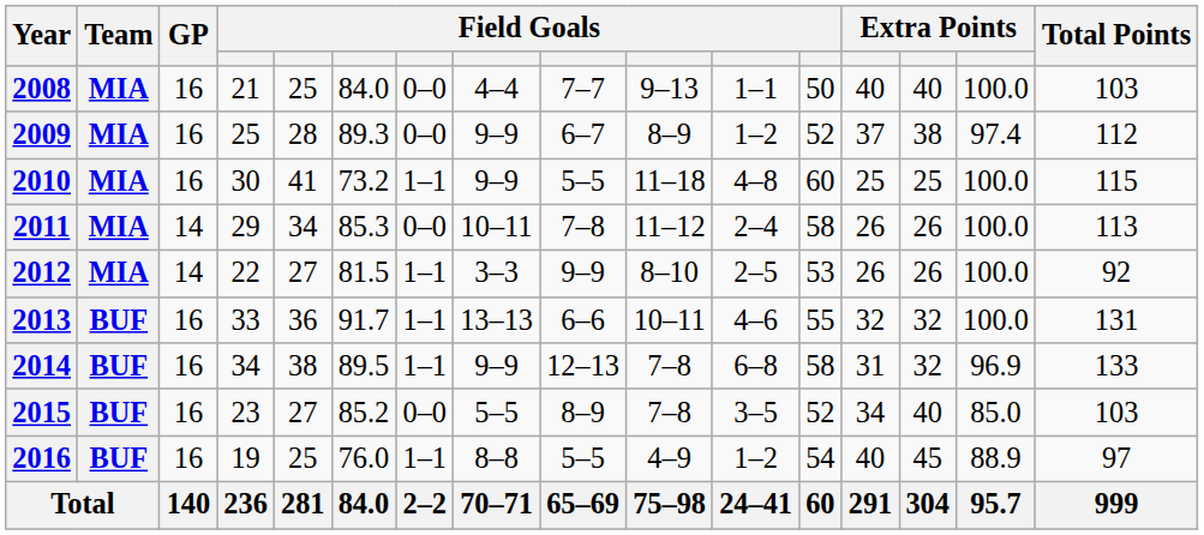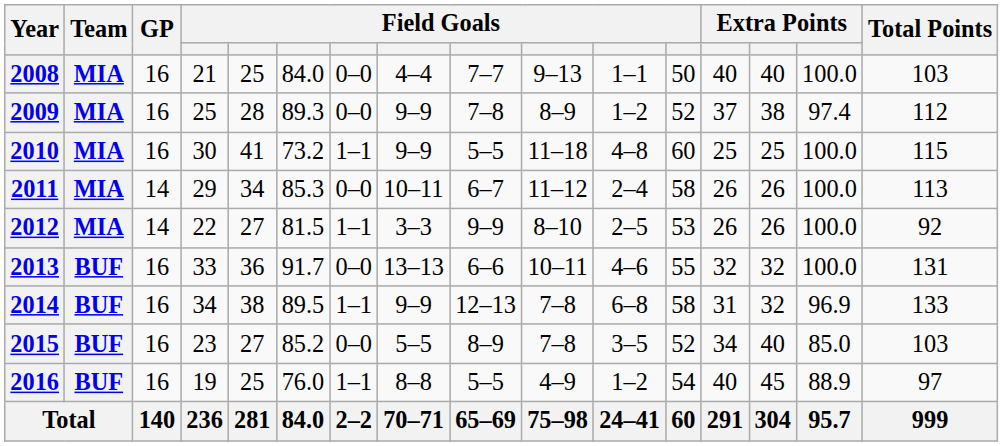2009 | column 9: 6–7 -> 7–8
2011 | column 9: 7–8 -> 6–7
2013 | column 7: 1–1 -> 0–0
